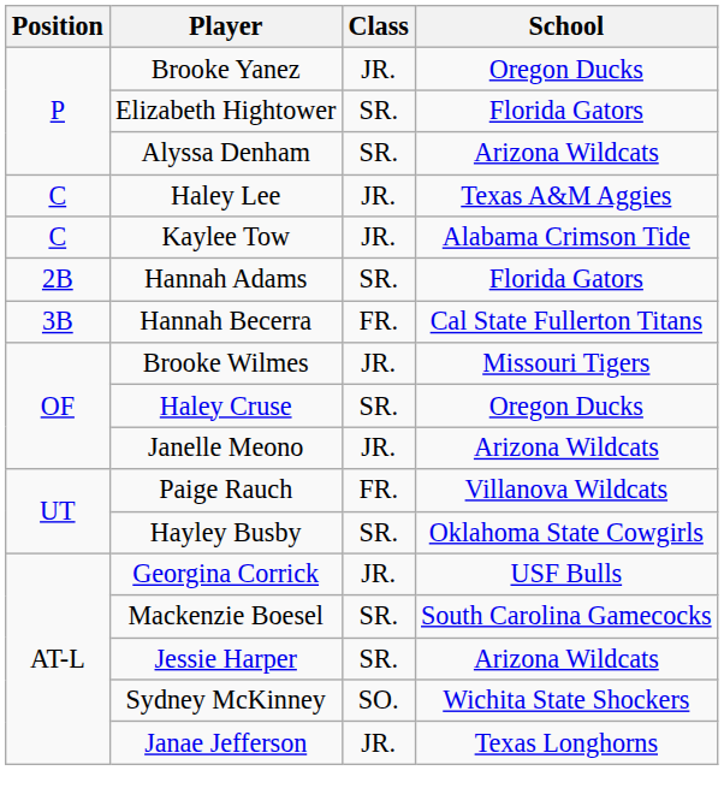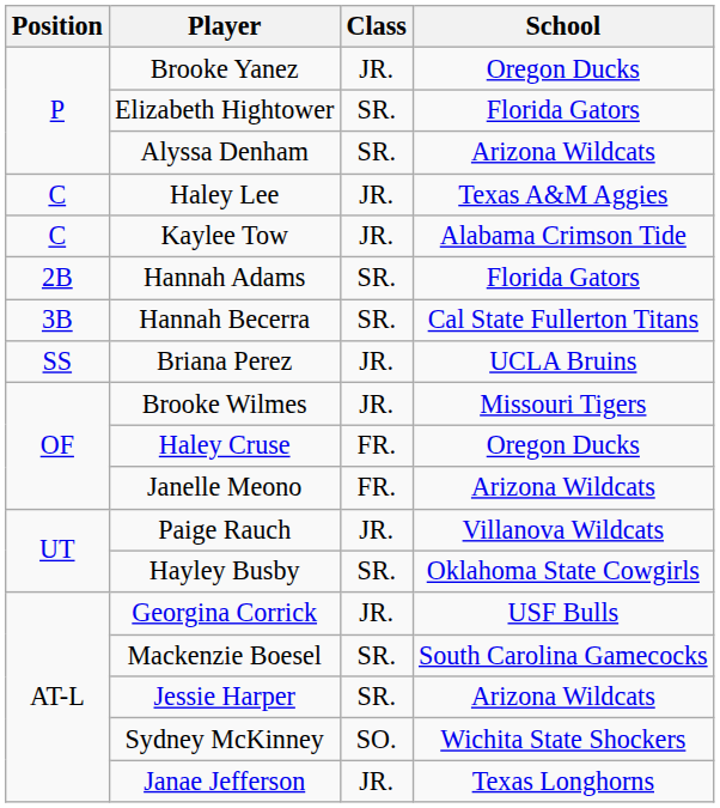Hannah Becerra | Class: FR. -> SR.
+ row: SS | Briana Perez | JR. | UCLA Bruins
Haley Cruse | Class: SR. -> FR.
Janelle Meono | Class: JR. -> FR.
Paige Rauch | Class: FR. -> JR.
